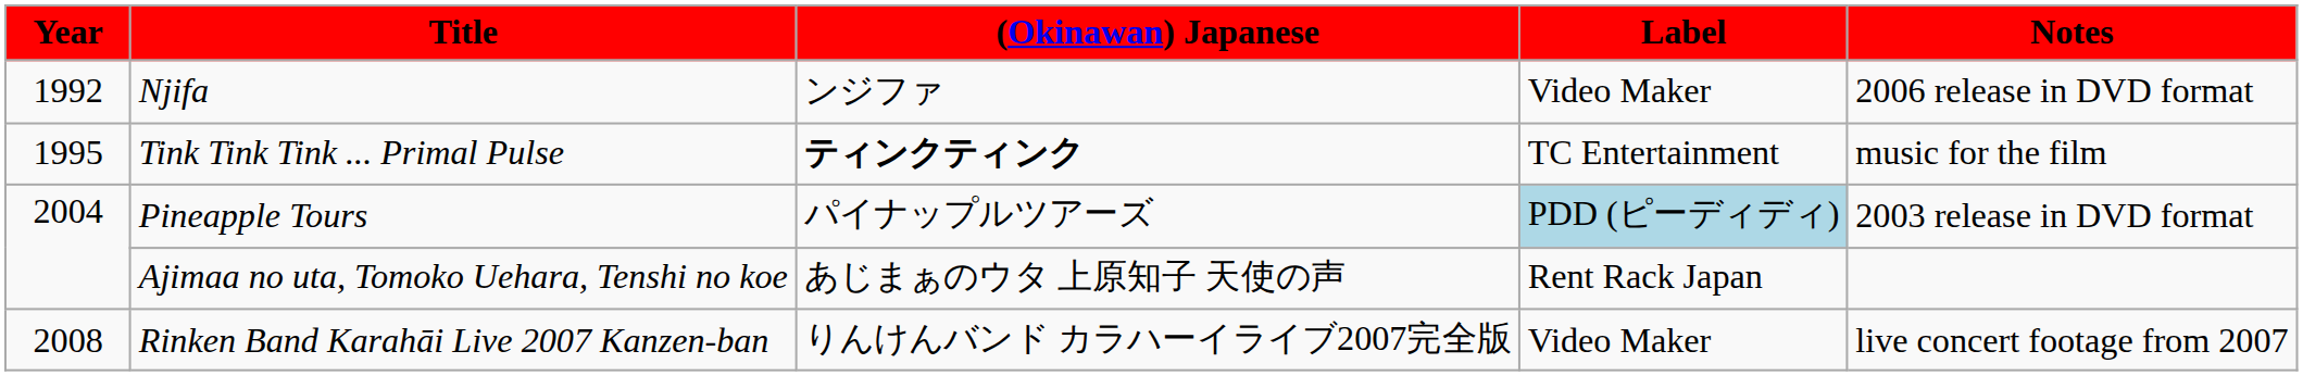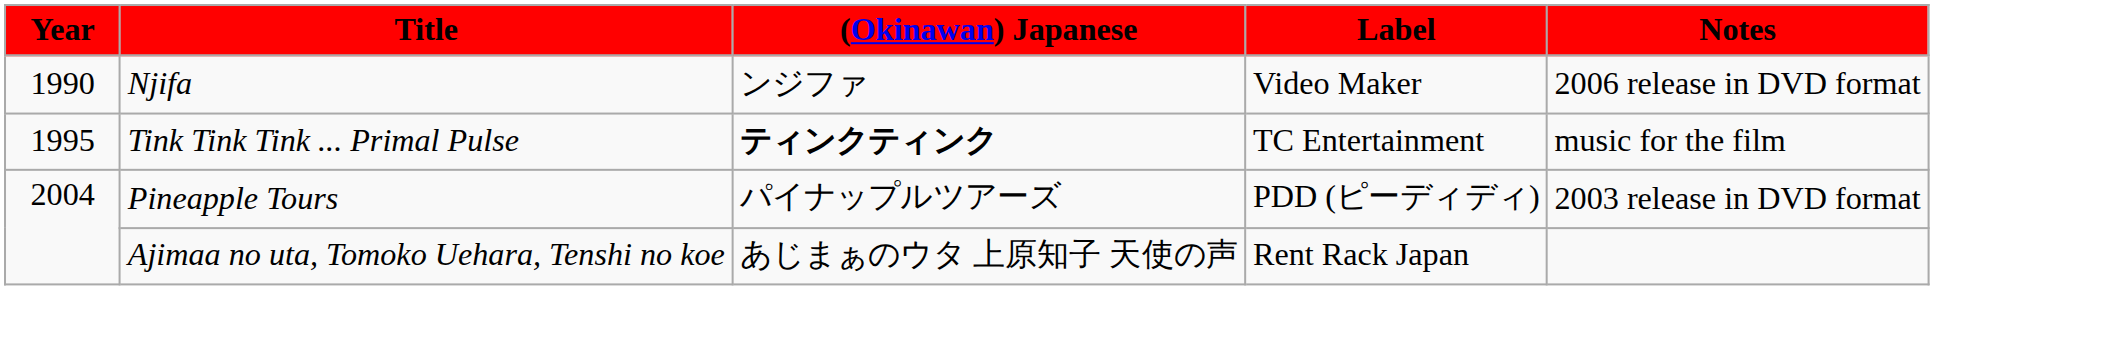Njifa | Year: 1992 -> 1990
Pineapple Tours | Label: lightblue background -> no background
- row: 2008 | Rinken Band Karahāi Live 2007 Kanzen-ban | りんけんバンド カラハーイライブ2007完全版 | Video Maker | live concert footage from 2007
